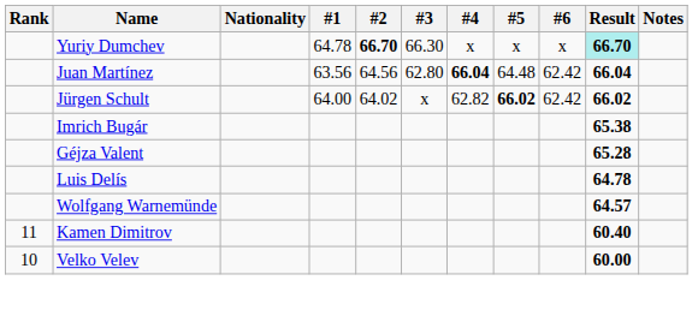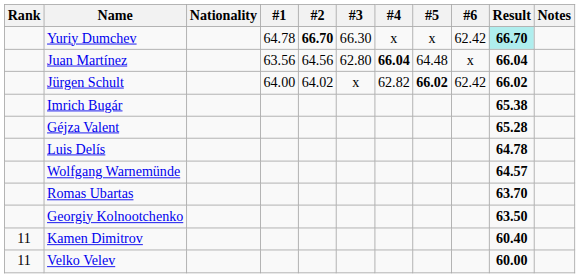Yuriy Dumchev | #6: x -> 62.42
Juan Martínez | #6: 62.42 -> x
+ row: Romas Ubartas | 63.70
+ row: Georgiy Kolnootchenko | 63.50
Velko Velev | Rank: 10 -> 11
